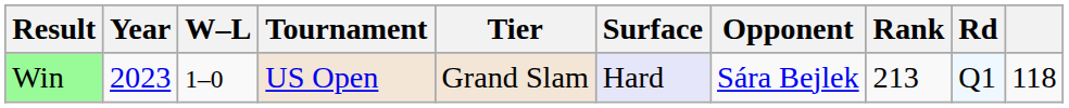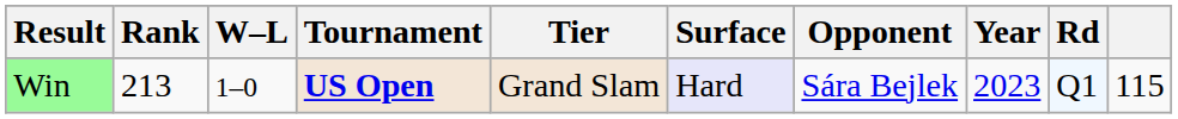columns swapped: Year <-> Rank
Win | Tournament: normal -> bold
Win | column 10: 118 -> 115
